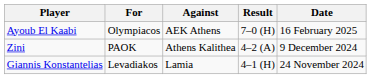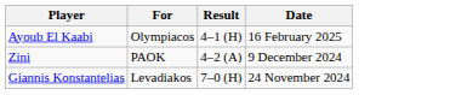- column: Against | AEK Athens | Athens Kalithea | Lamia
Ayoub El Kaabi | Result: 7–0 (H) -> 4–1 (H)
Giannis Konstantelias | Result: 4–1 (H) -> 7–0 (H)
